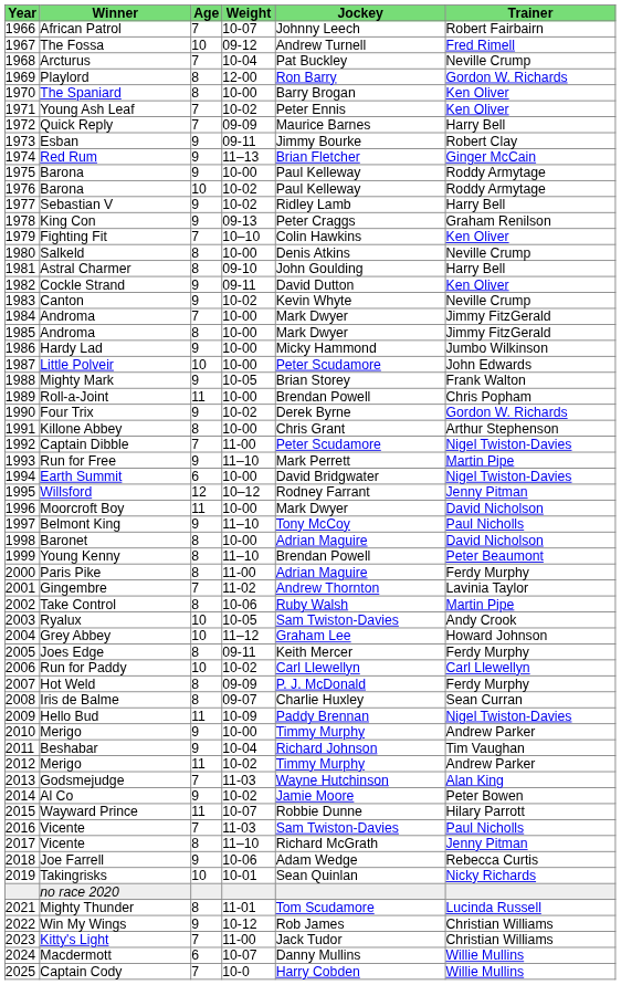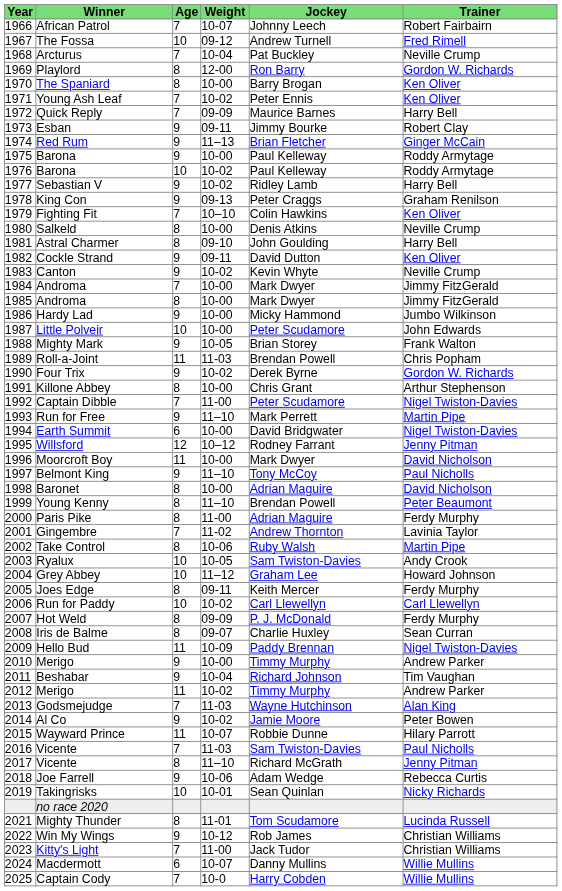Roll-a-Joint | Weight: 10-00 -> 11-03
